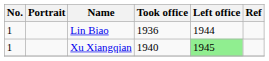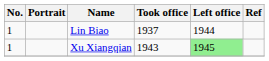Lin Biao | Took office: 1936 -> 1937
Xu Xiangqian | Took office: 1940 -> 1943
